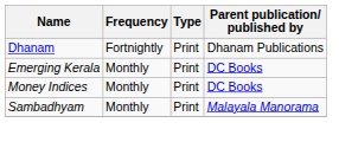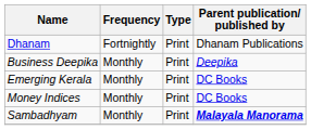+ row: Business Deepika | Monthly | Print | Deepika
Sambadhyam | Parent publication/ published by: normal -> bold
